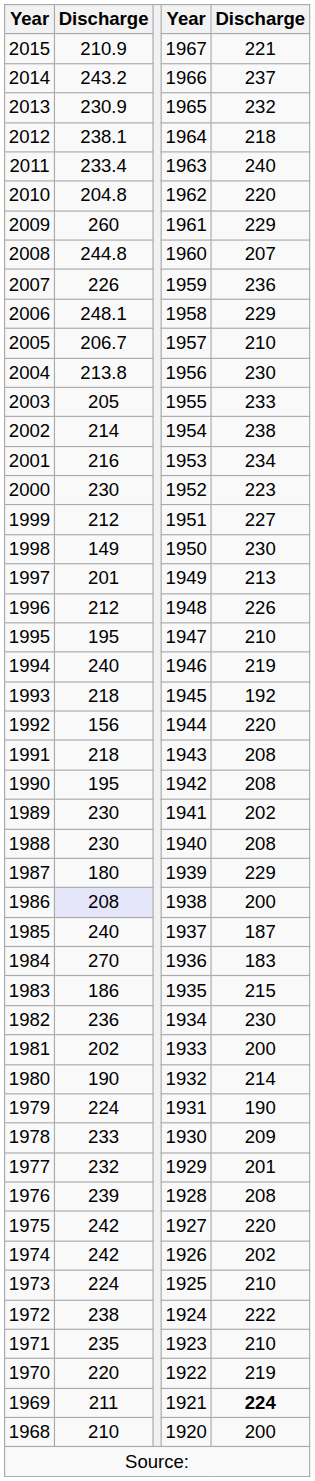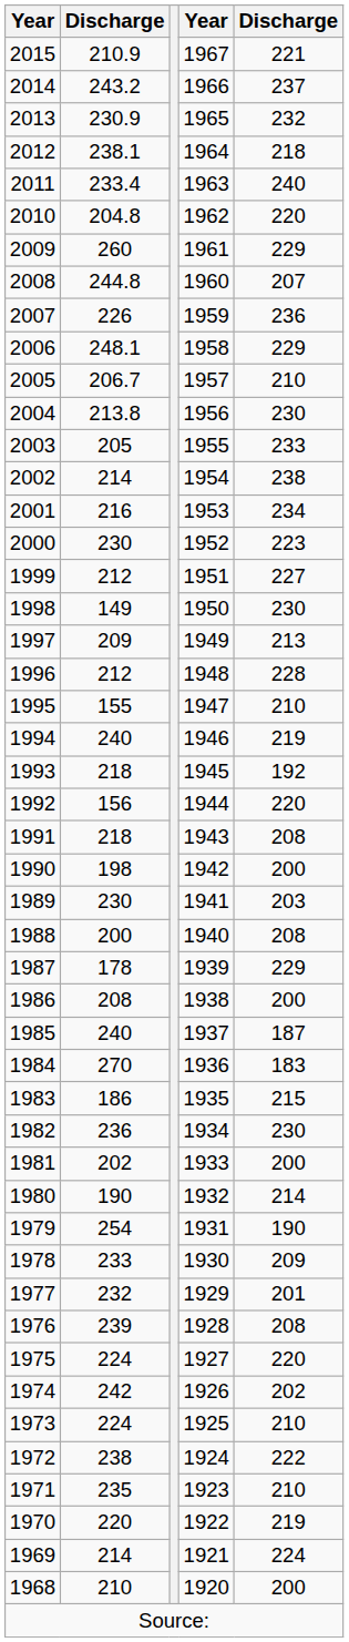1997 | column 2: 201 -> 209
1996 | column 5: 226 -> 228
1995 | column 2: 195 -> 155
1990 | column 2: 195 -> 198
1990 | column 5: 208 -> 200
1989 | column 5: 202 -> 203
1988 | column 2: 230 -> 200
1987 | column 2: 180 -> 178
1986 | column 2: lavender background -> no background
1979 | column 2: 224 -> 254
1975 | column 2: 242 -> 224
1969 | column 2: 211 -> 214
1969 | column 5: bold -> normal
